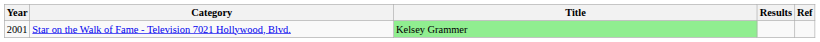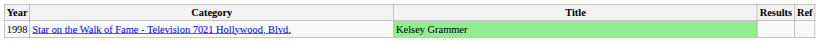Star on the Walk of Fame - Television 7021 Hollywood, Blvd. | Year: 2001 -> 1998
